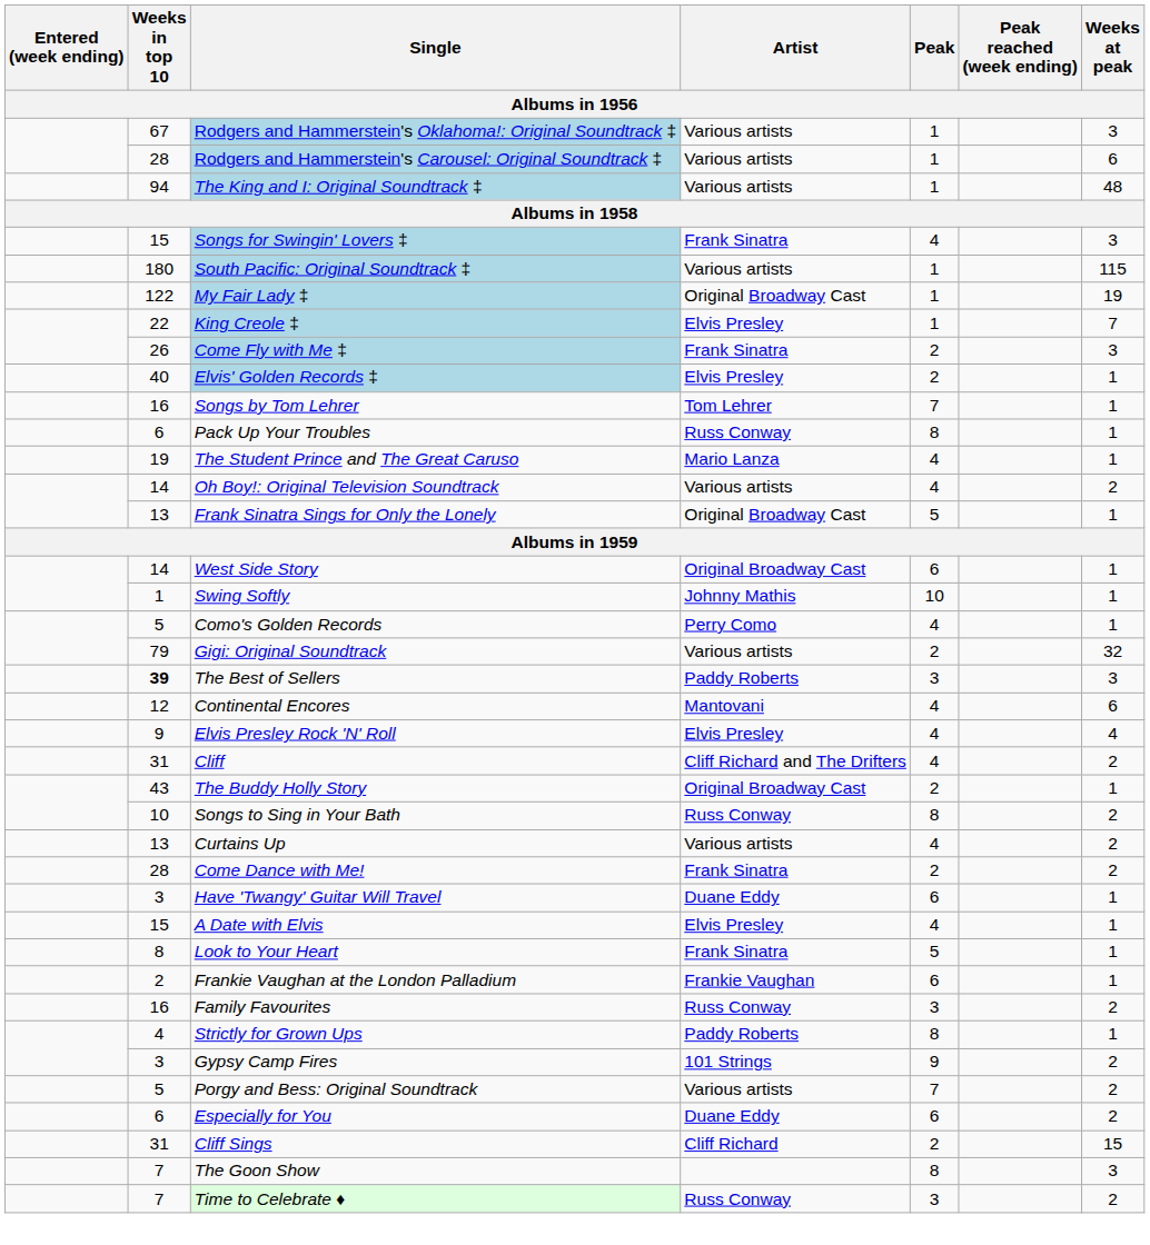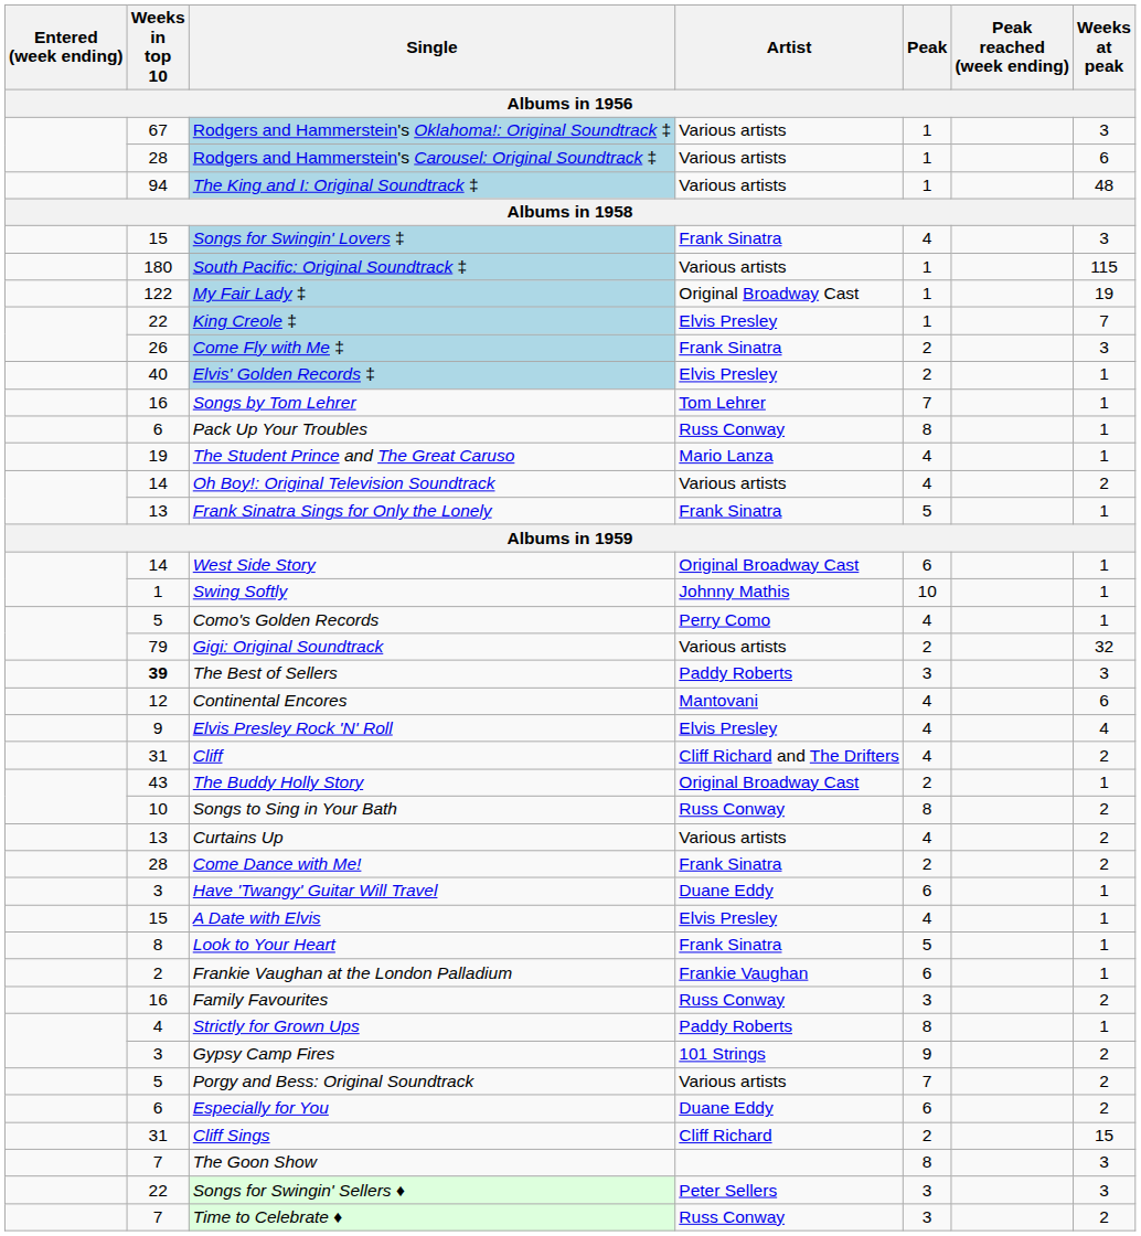Frank Sinatra Sings for Only the Lonely | Artist: Original Broadway Cast -> Frank Sinatra
+ row: 22 | Songs for Swingin' Sellers ♦ | Peter Sellers | 3 | 3
